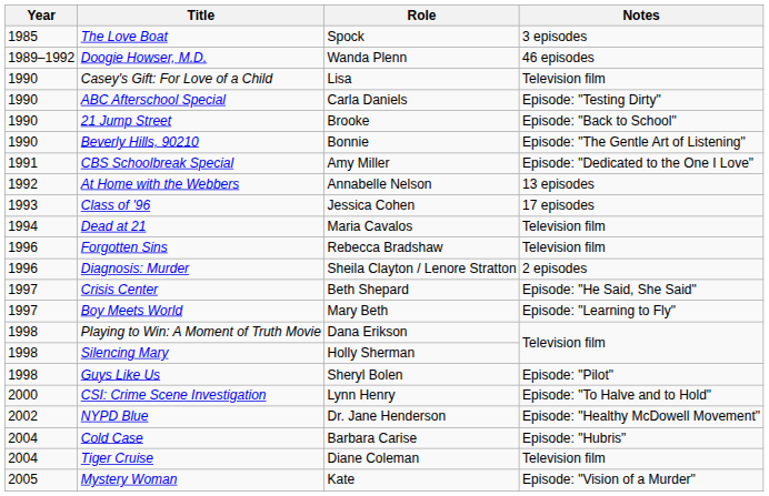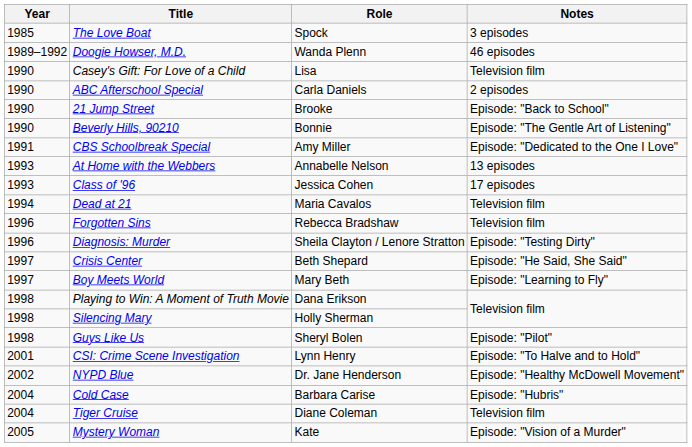ABC Afterschool Special | Notes: Episode: "Testing Dirty" -> 2 episodes
At Home with the Webbers | Year: 1992 -> 1993
Diagnosis: Murder | Notes: 2 episodes -> Episode: "Testing Dirty"
CSI: Crime Scene Investigation | Year: 2000 -> 2001
